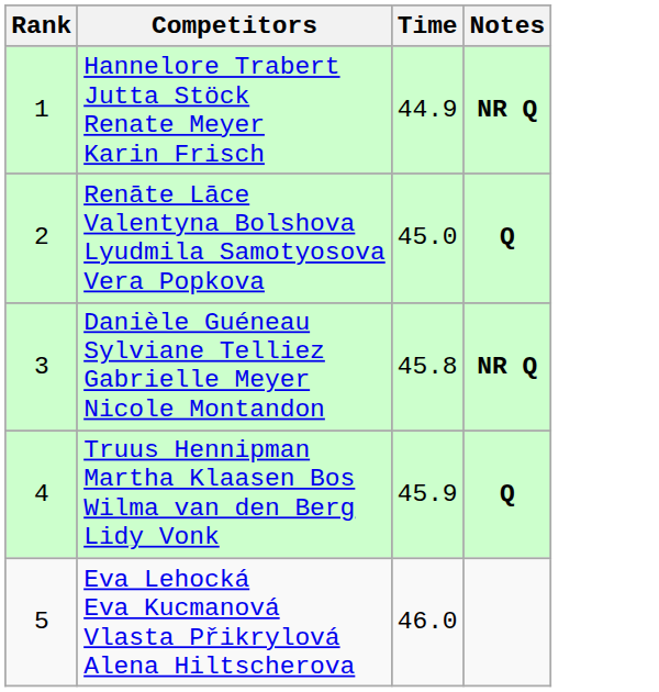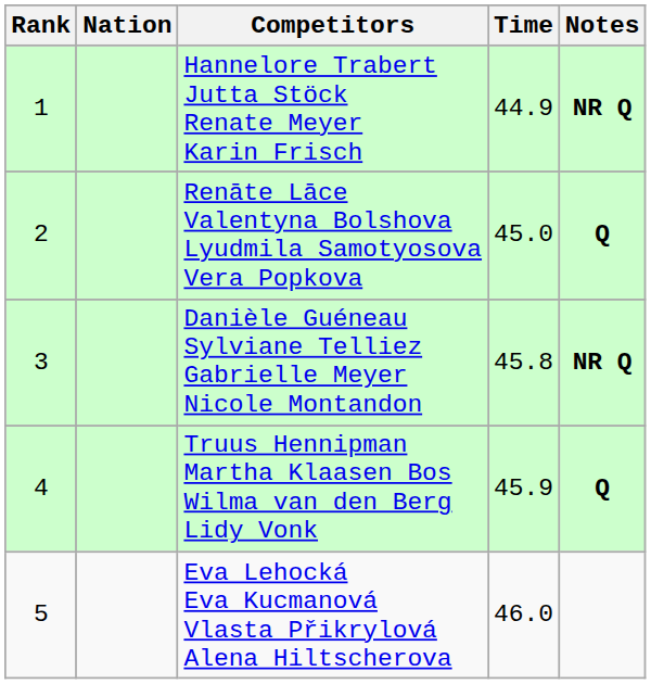+ column: Nation
